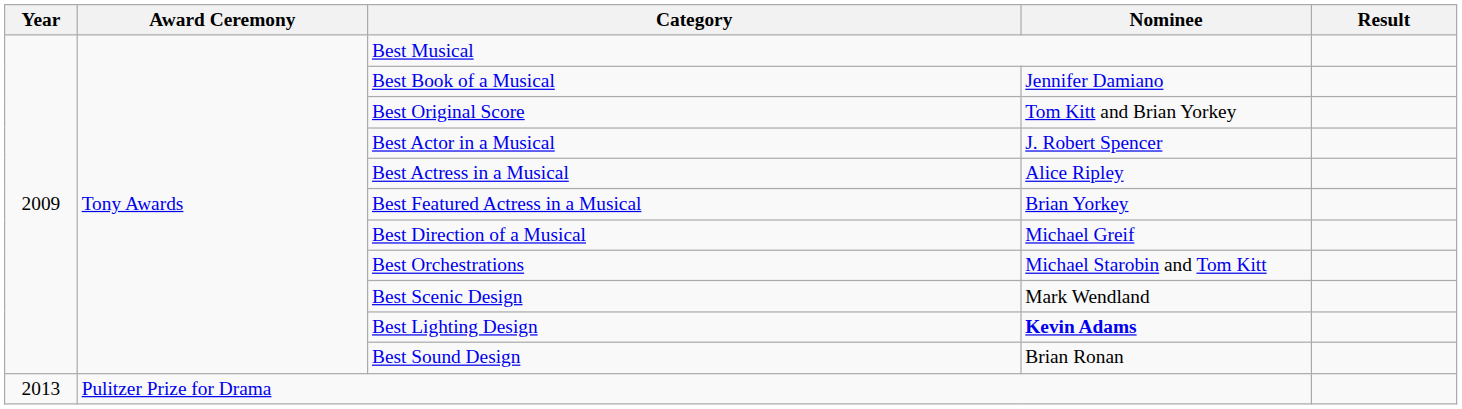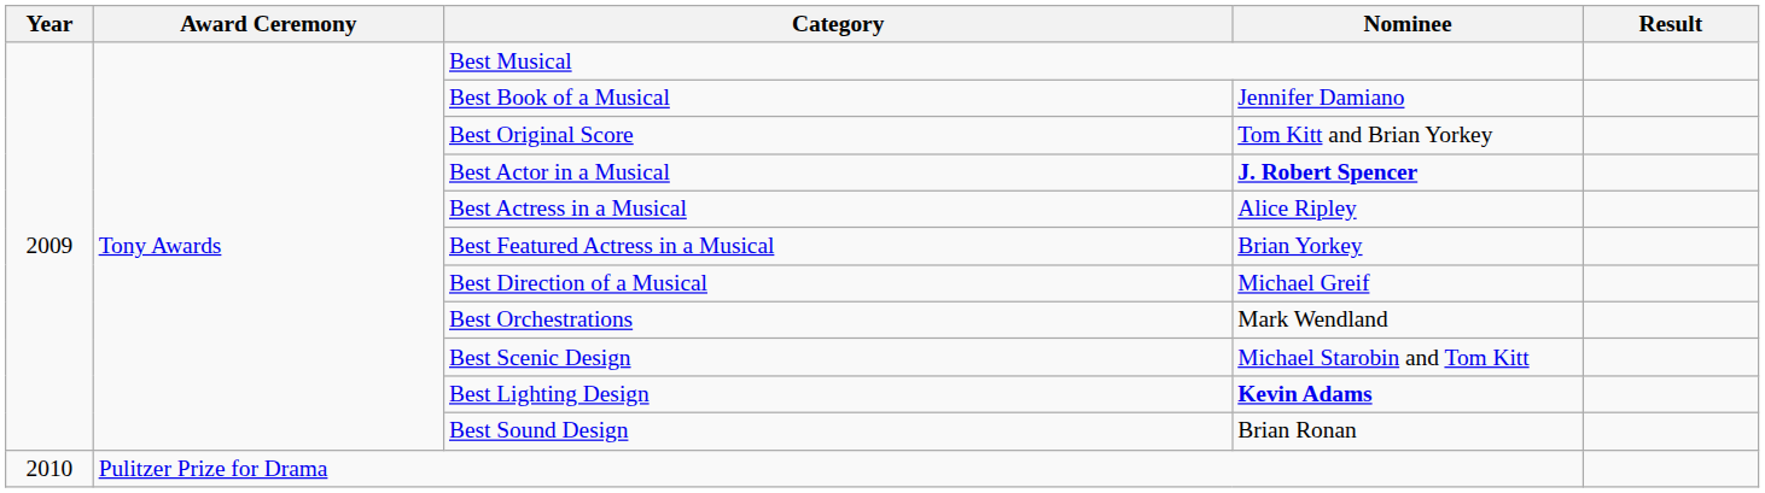Best Actor in a Musical | Nominee: normal -> bold
Best Orchestrations | Nominee: Michael Starobin and Tom Kitt -> Mark Wendland
Best Scenic Design | Nominee: Mark Wendland -> Michael Starobin and Tom Kitt
Pulitzer Prize for Drama | Year: 2013 -> 2010
